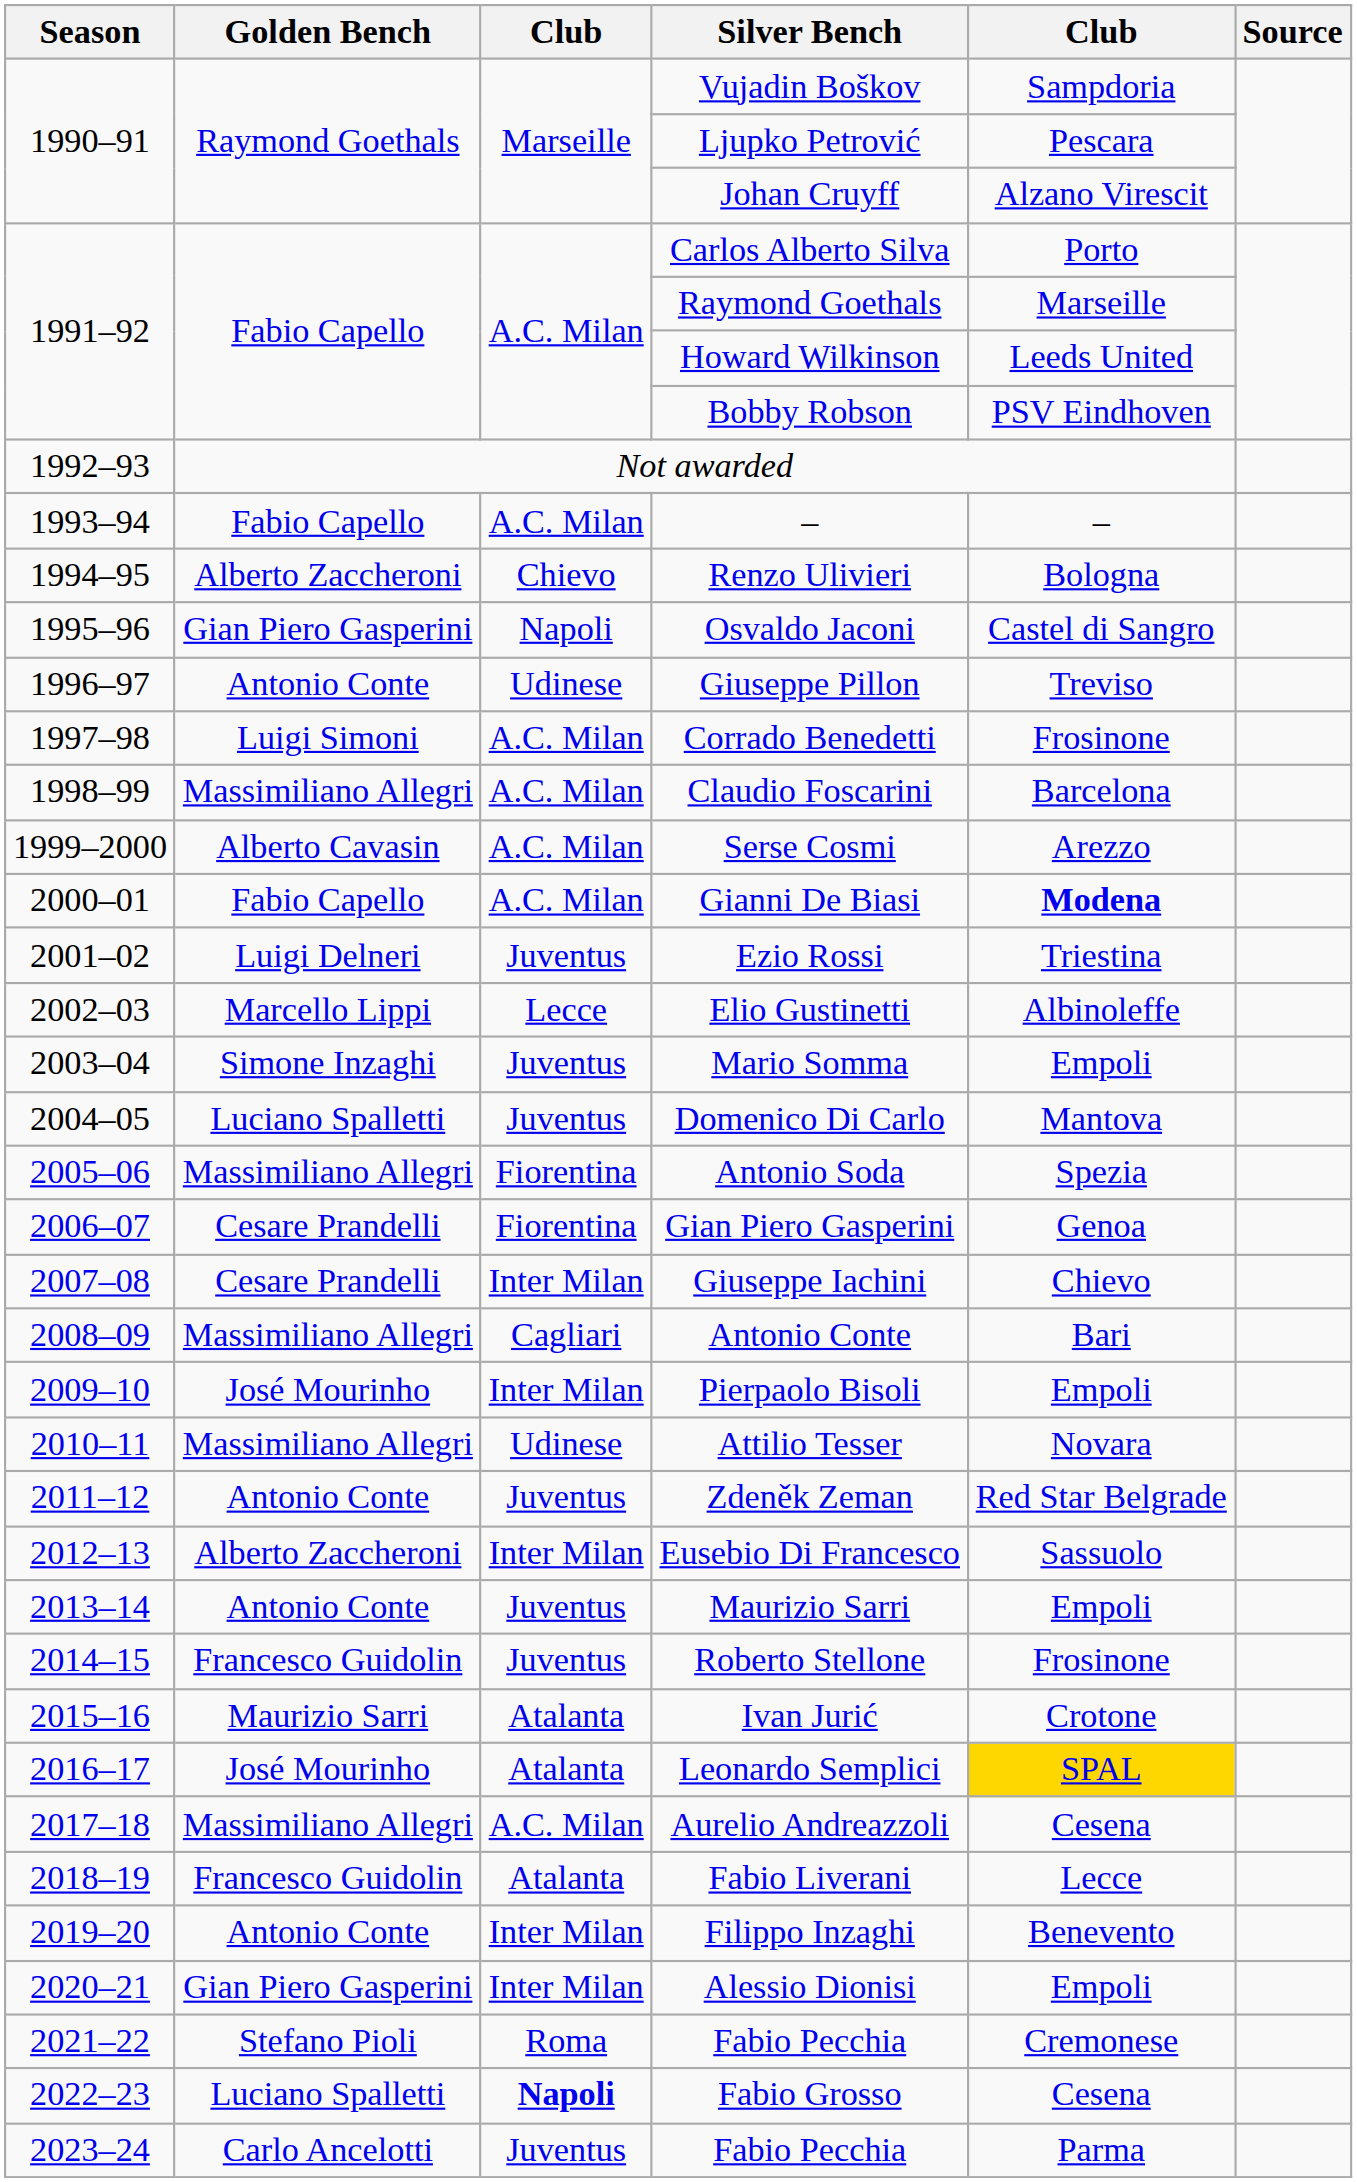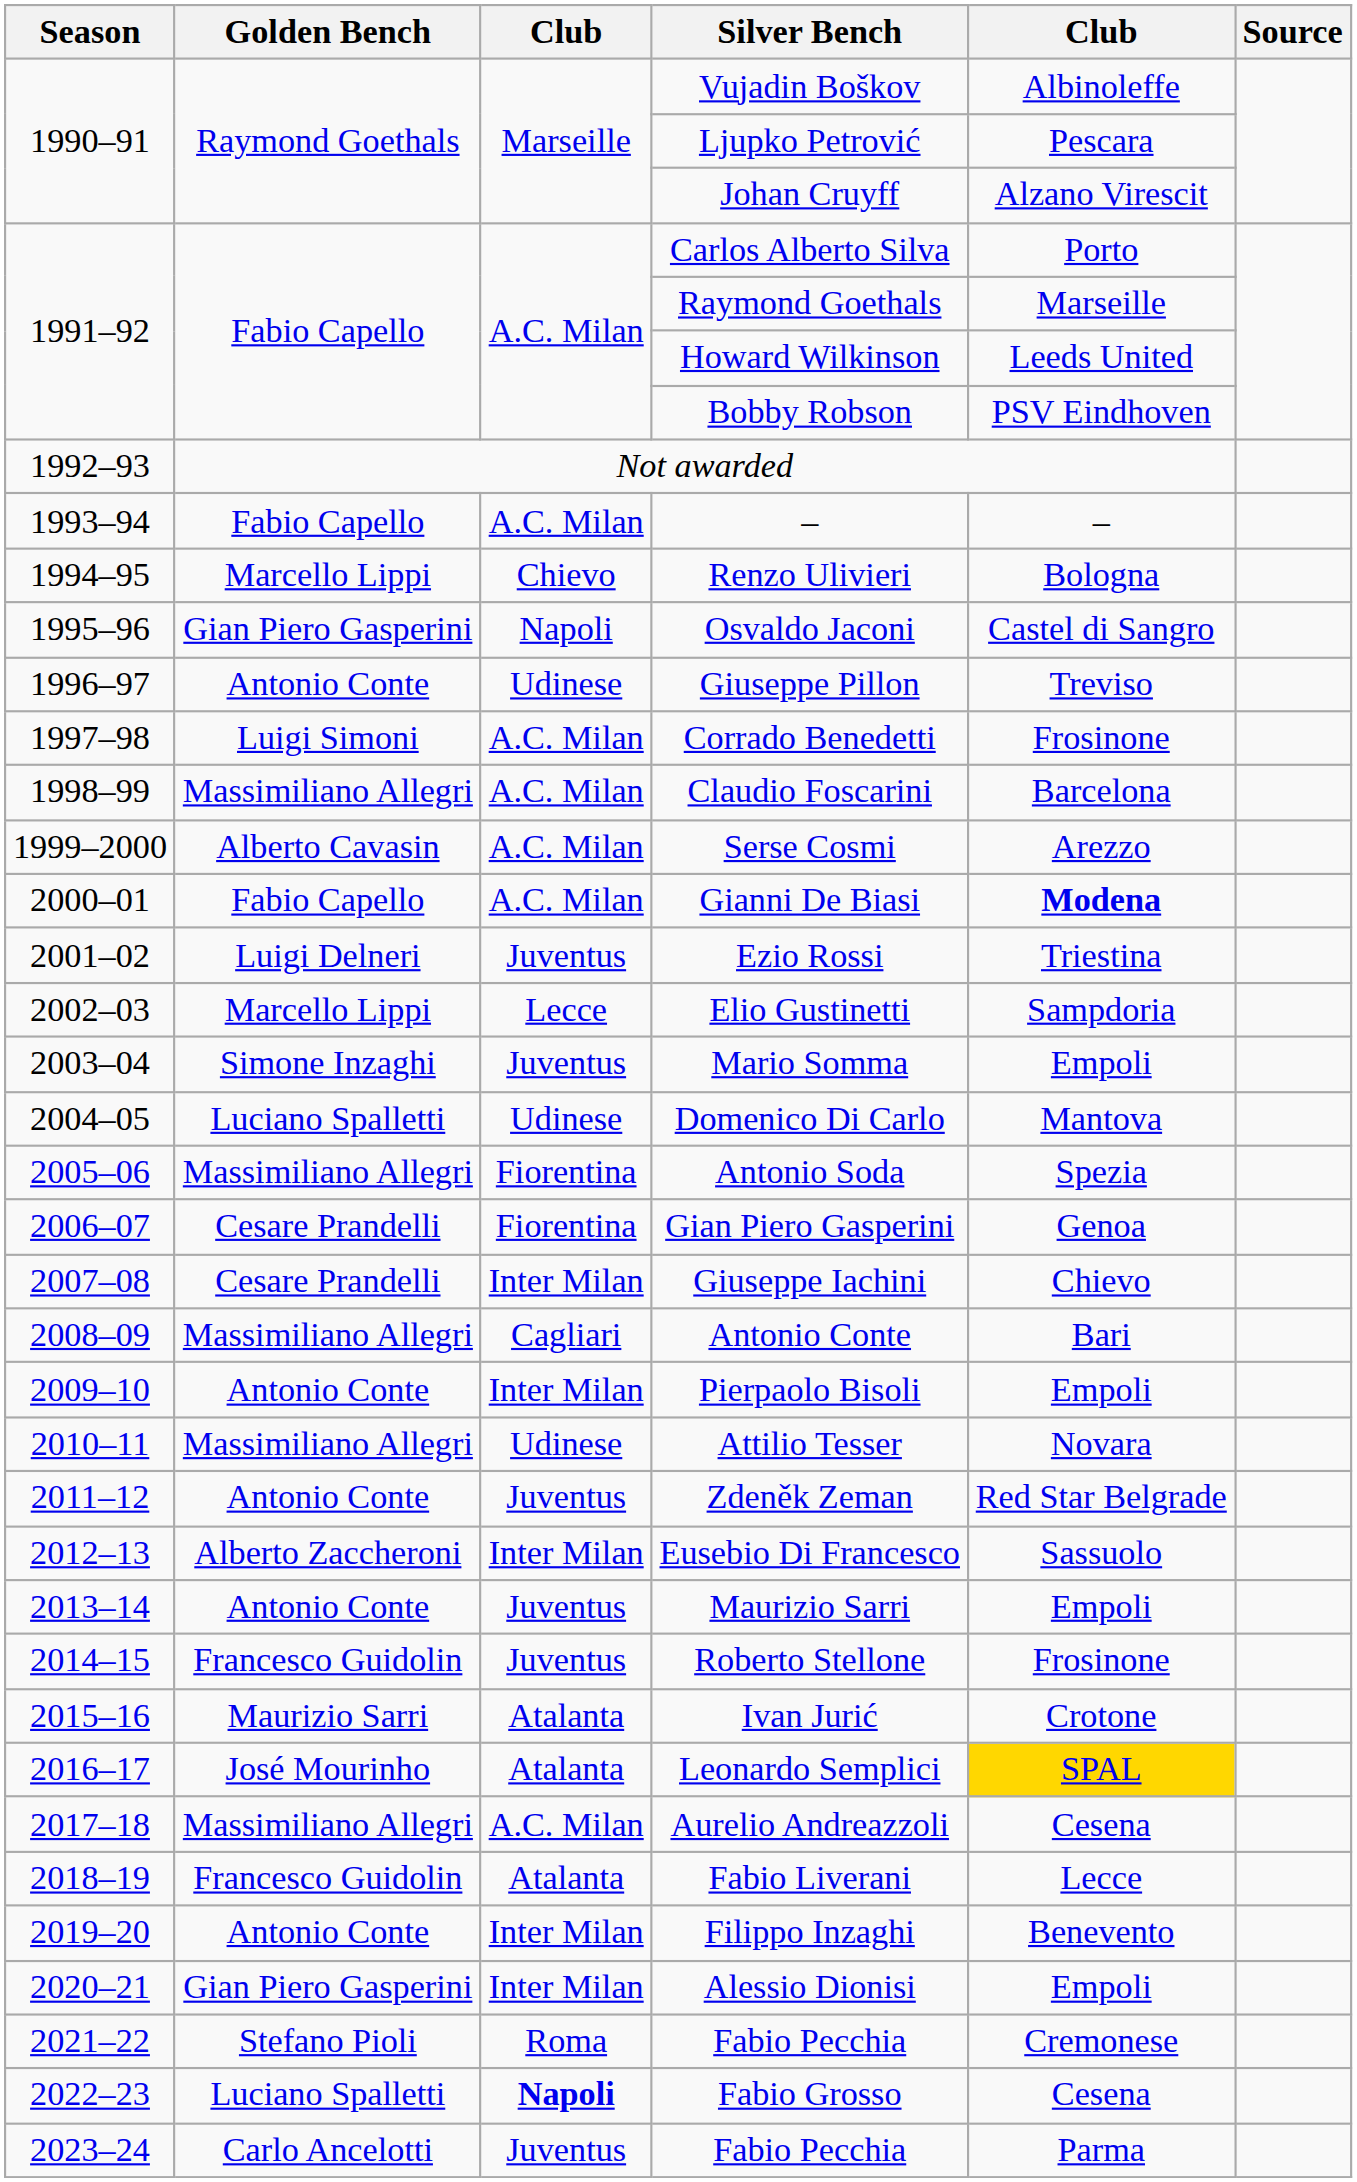Vujadin Boškov | column 5: Sampdoria -> Albinoleffe
Renzo Ulivieri | Golden Bench: Alberto Zaccheroni -> Marcello Lippi
Elio Gustinetti | column 5: Albinoleffe -> Sampdoria
Domenico Di Carlo | column 3: Juventus -> Udinese
Pierpaolo Bisoli | Golden Bench: José Mourinho -> Antonio Conte
